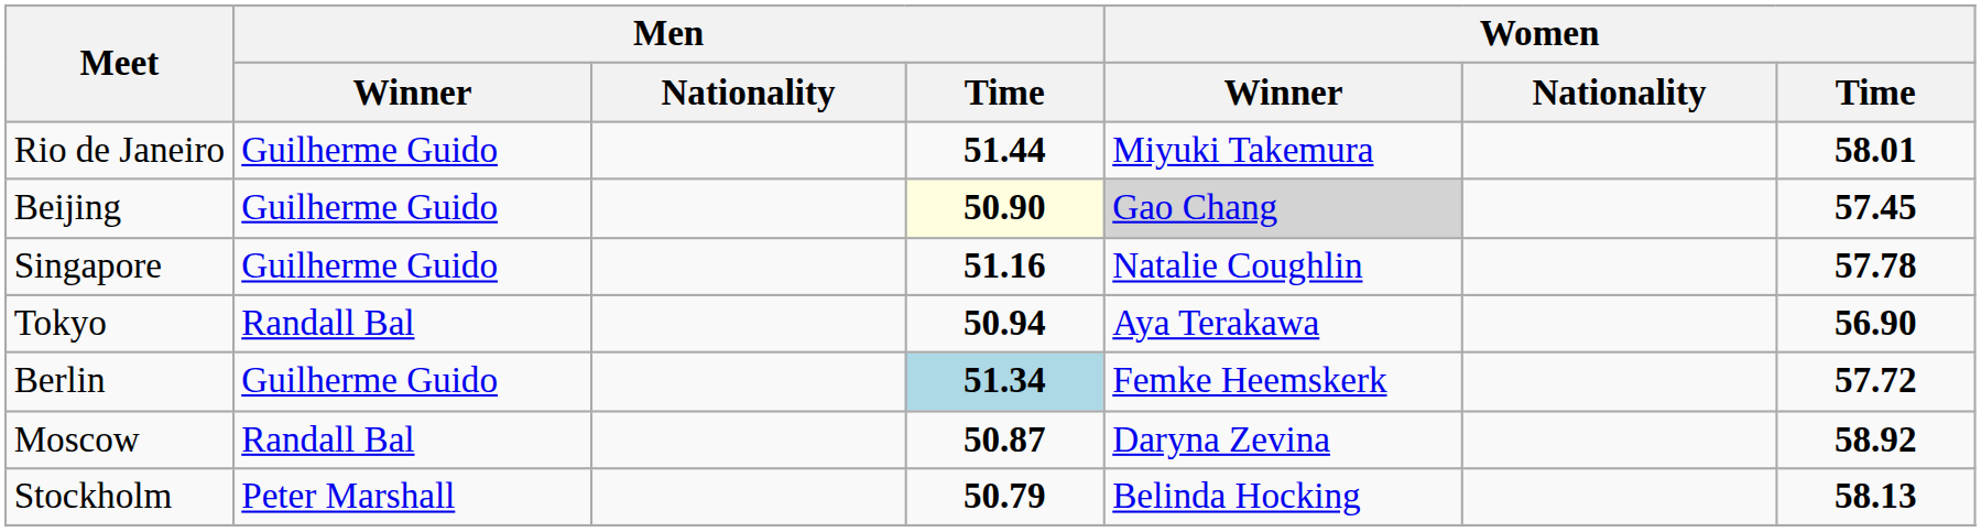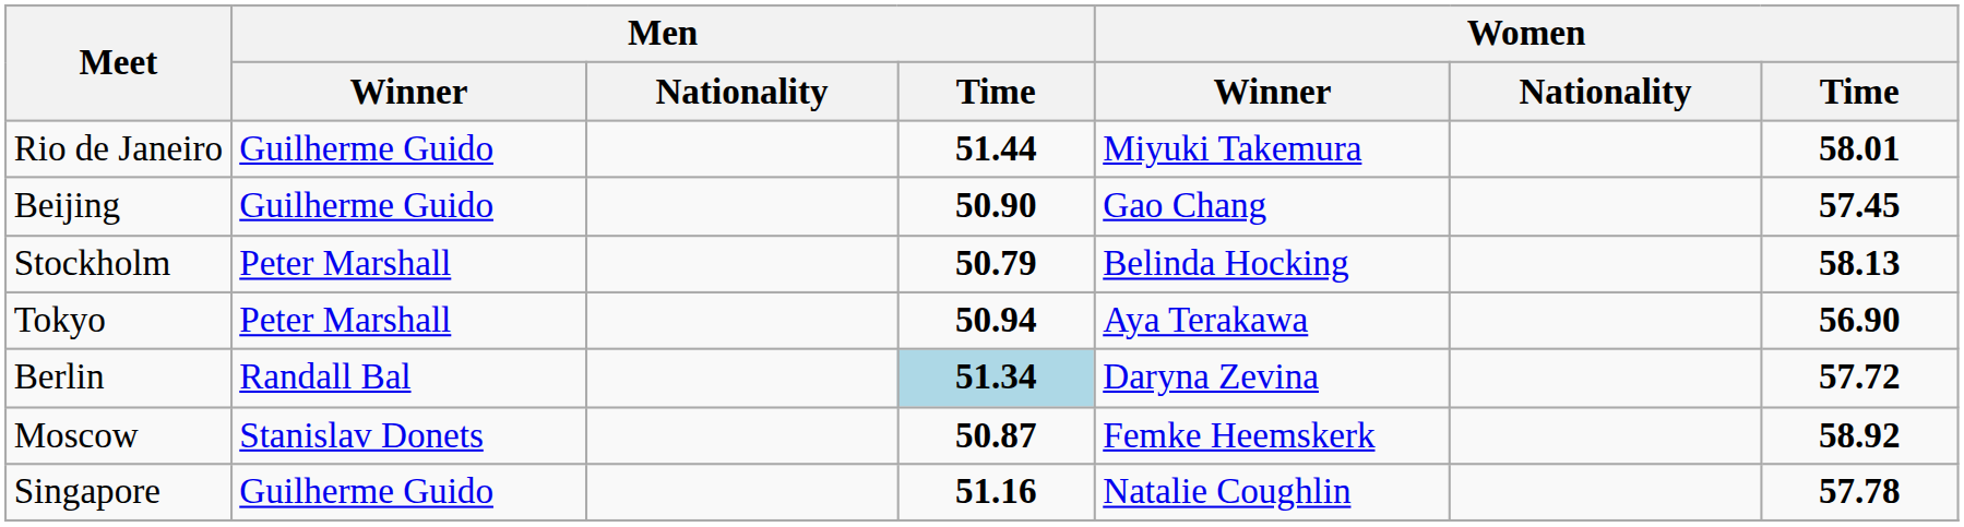Beijing | Men / Time: lightyellow background -> no background
Beijing | Women / Winner: lightgrey background -> no background
rows swapped: Singapore <-> Stockholm
Tokyo | Men / Winner: Randall Bal -> Peter Marshall
Berlin | Men / Winner: Guilherme Guido -> Randall Bal
Berlin | Women / Winner: Femke Heemskerk -> Daryna Zevina
Moscow | Men / Winner: Randall Bal -> Stanislav Donets
Moscow | Women / Winner: Daryna Zevina -> Femke Heemskerk
